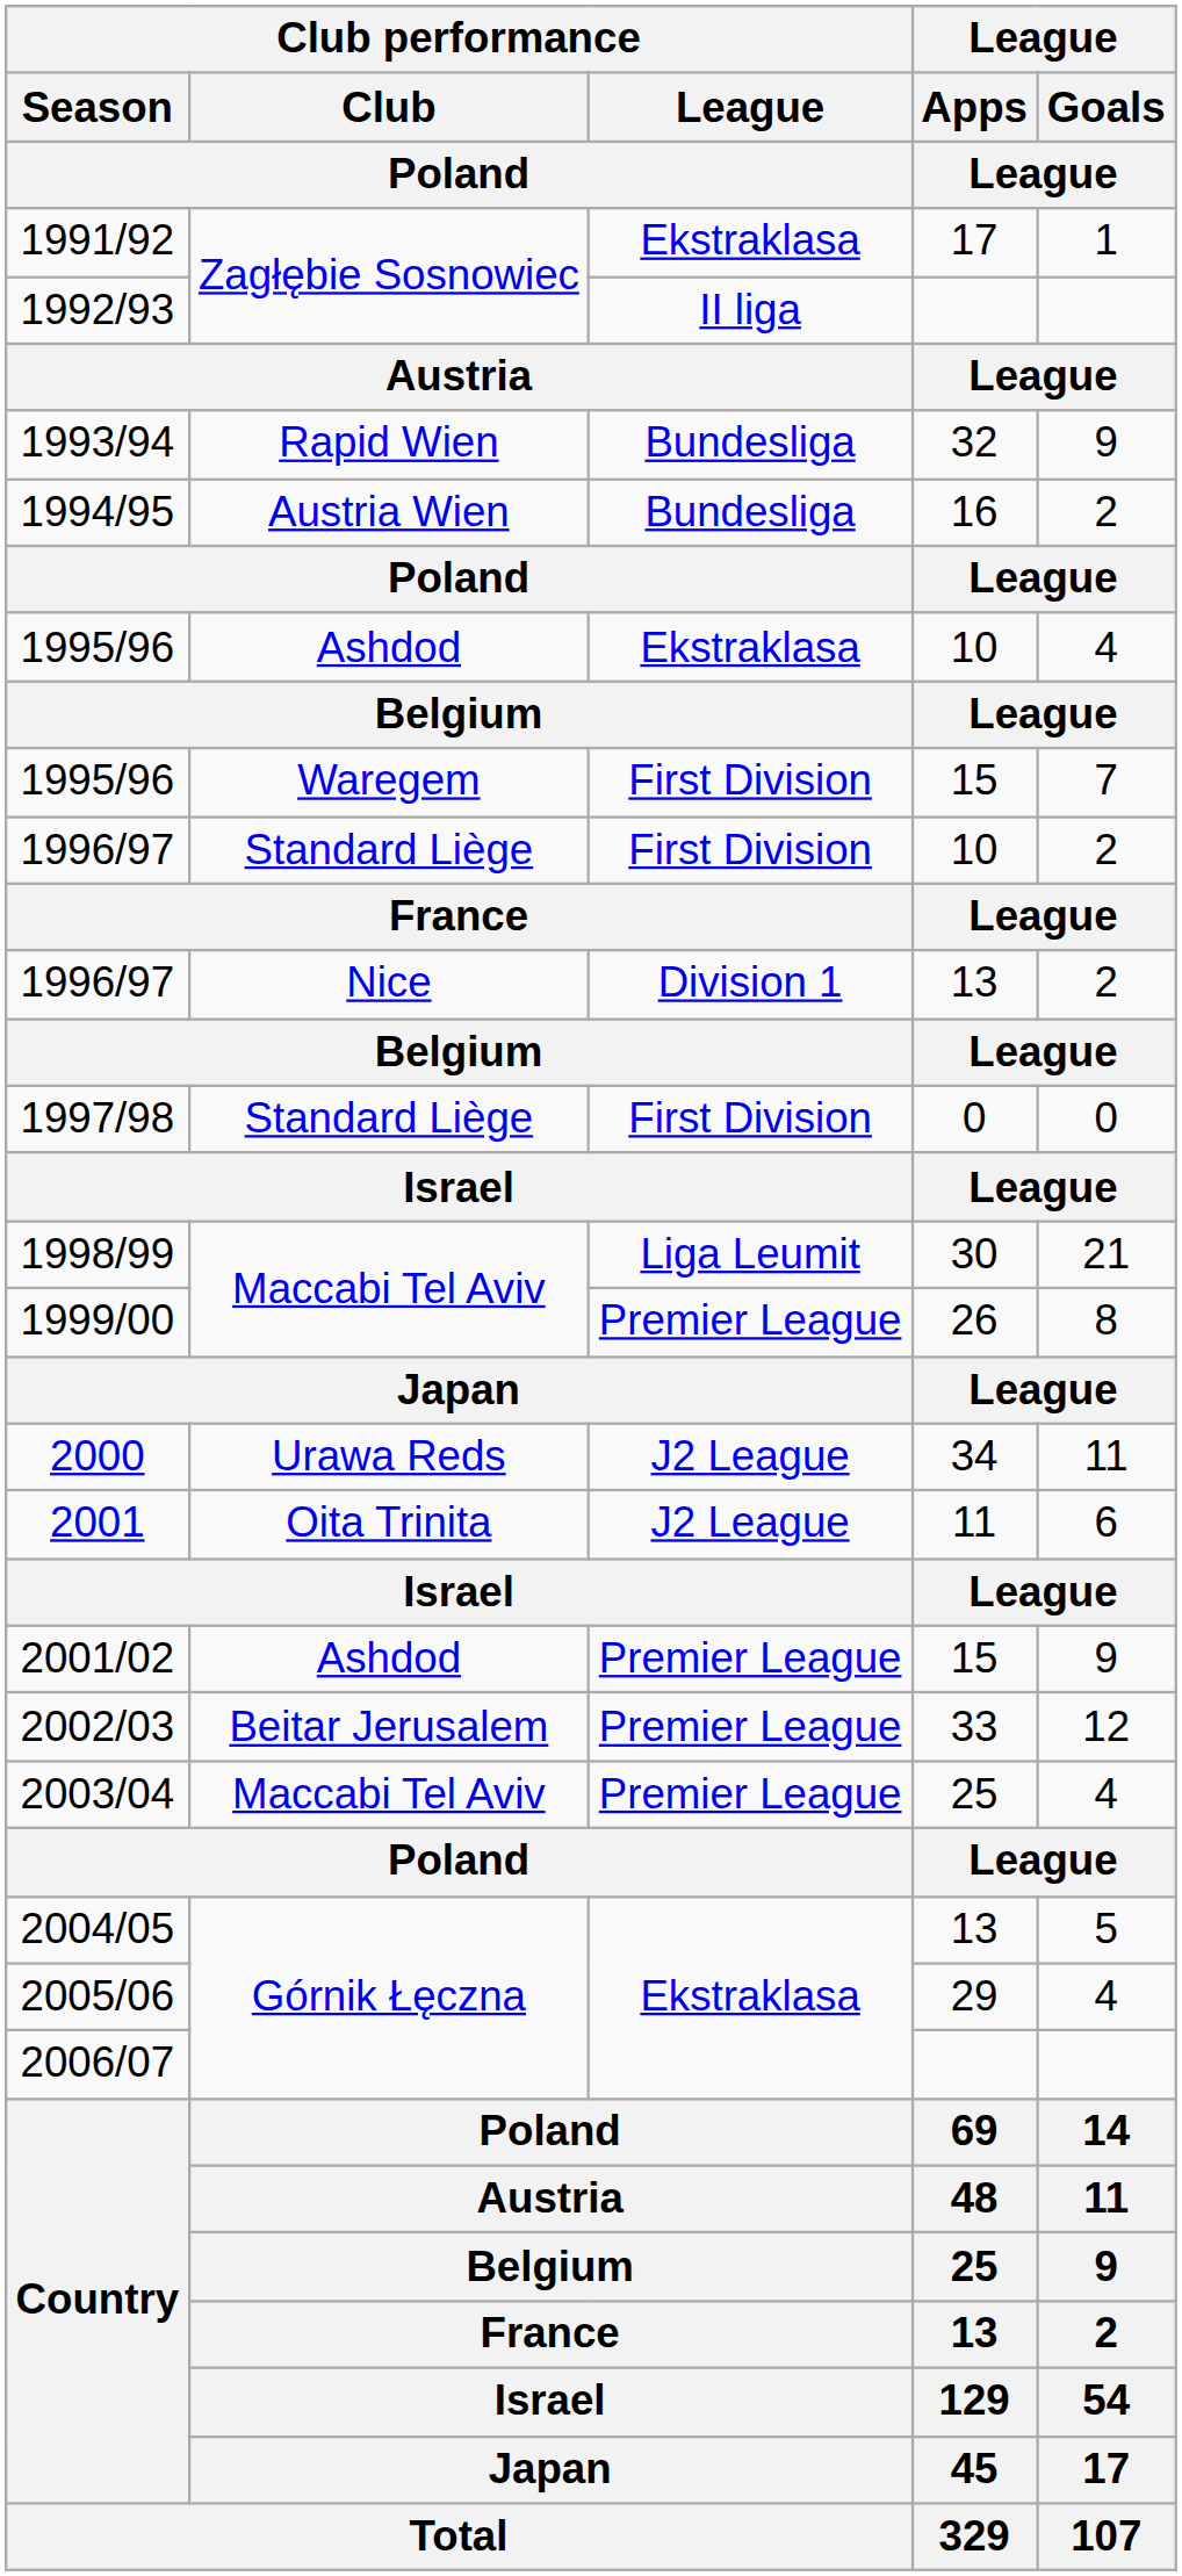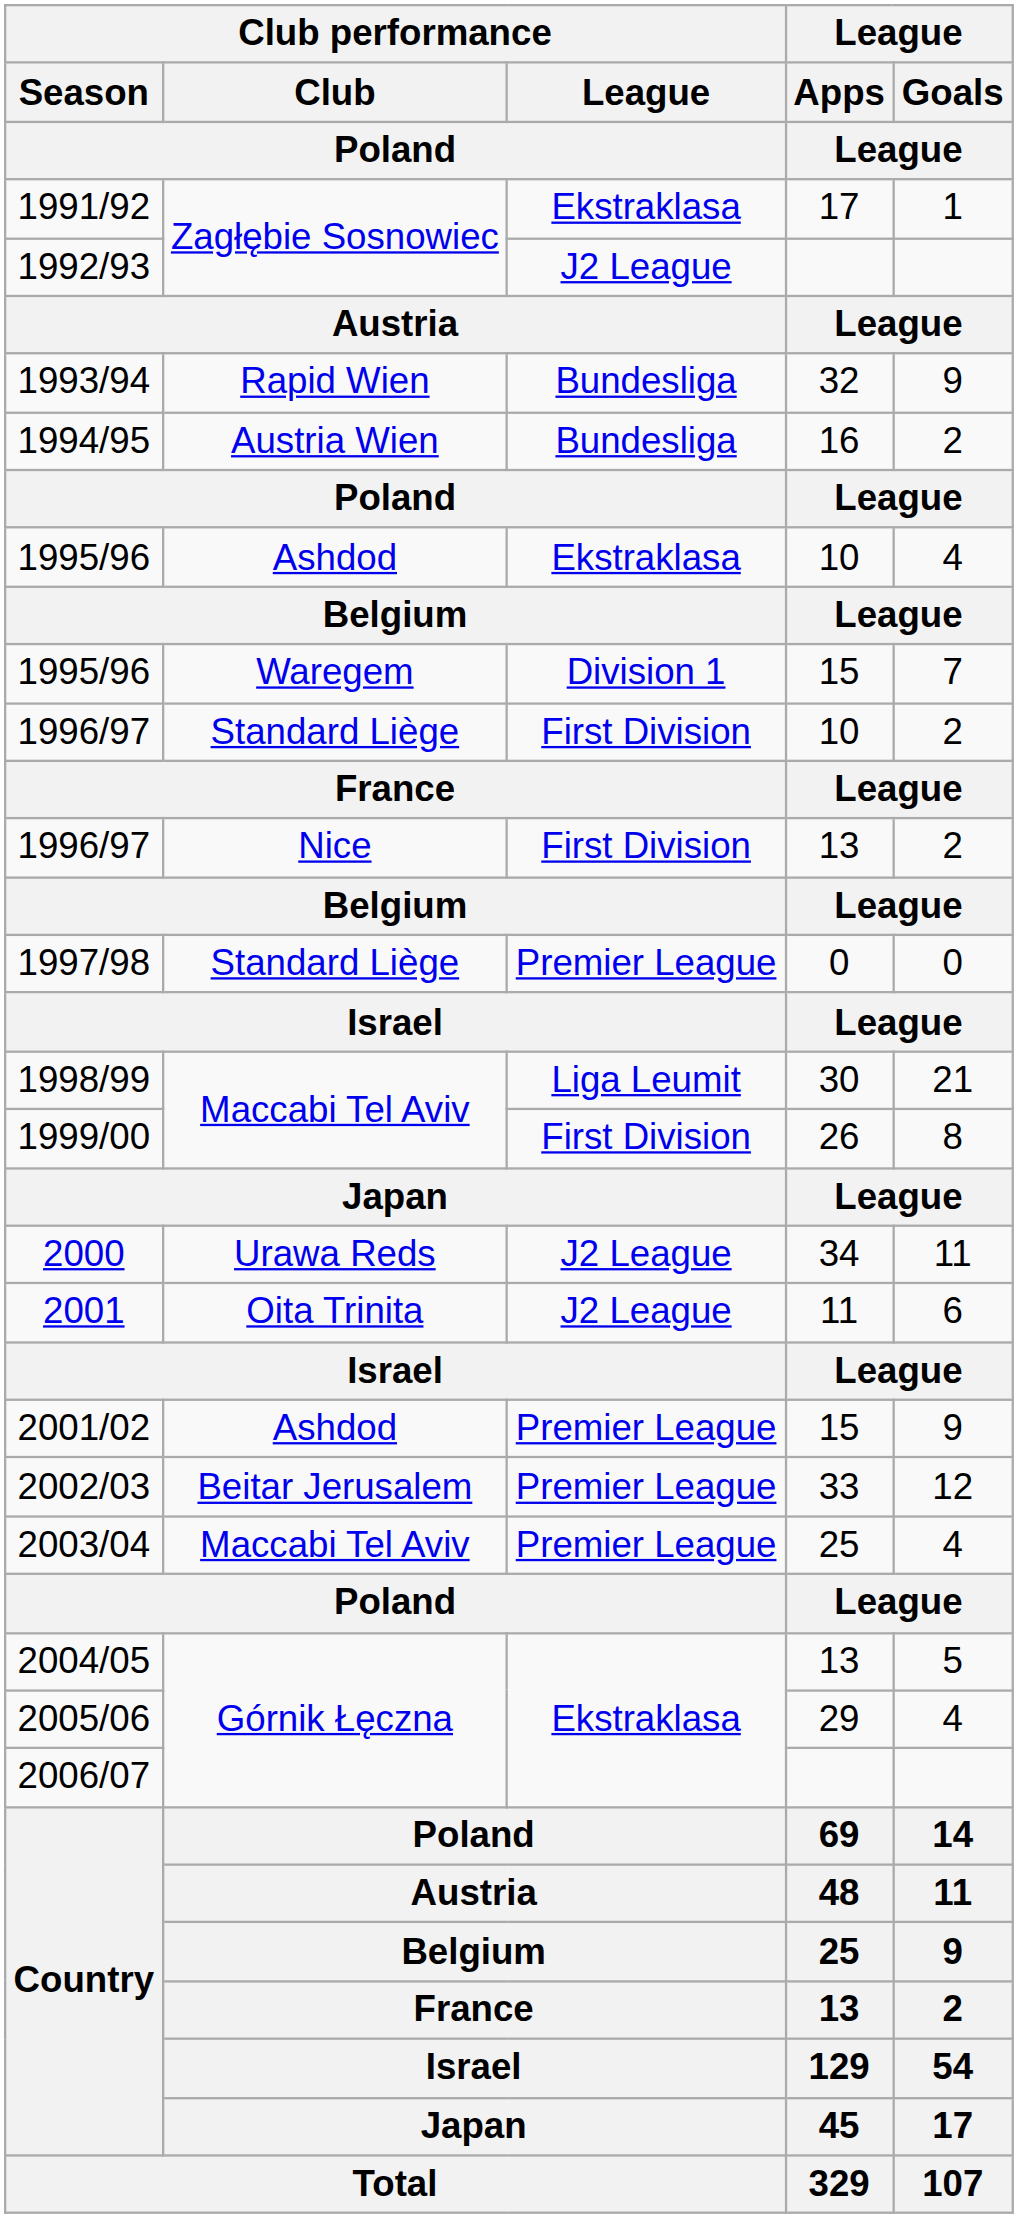1992/93 | Club performance / League / Poland: II liga -> J2 League
1995/96 / 15 | Club performance / League / Poland: First Division -> Division 1
1996/97 / 13 | Club performance / League / Poland: Division 1 -> First Division
1997/98 | Club performance / League / Poland: First Division -> Premier League
1999/00 | Club performance / League / Poland: Premier League -> First Division
